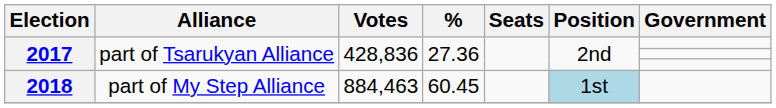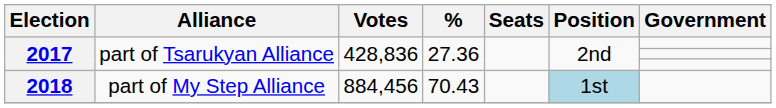2018 | Votes: 884,463 -> 884,456
2018 | %: 60.45 -> 70.43
